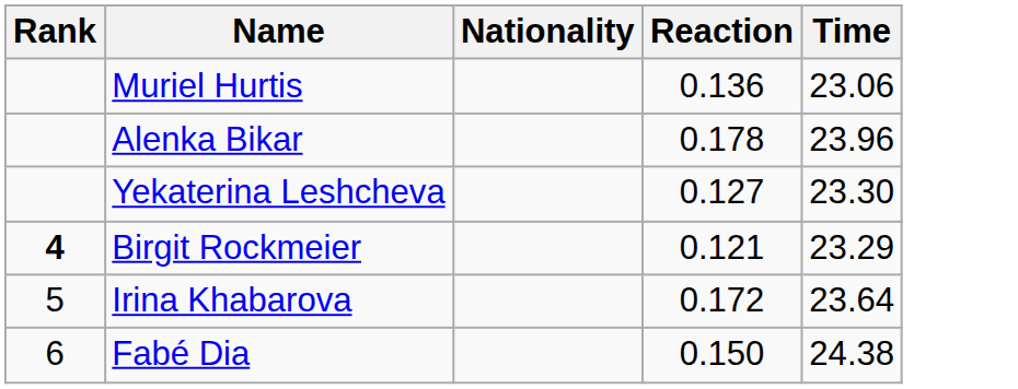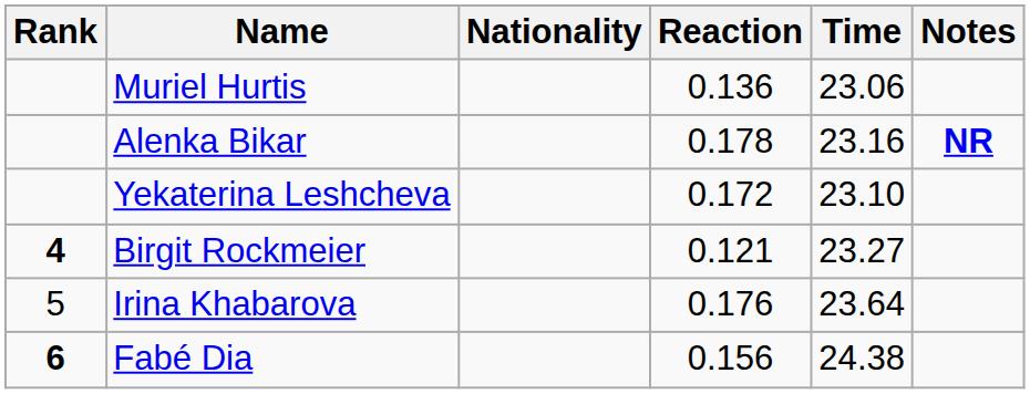+ column: Notes | NR
Alenka Bikar | Time: 23.96 -> 23.16
Yekaterina Leshcheva | Reaction: 0.127 -> 0.172
Yekaterina Leshcheva | Time: 23.30 -> 23.10
Birgit Rockmeier | Time: 23.29 -> 23.27
Irina Khabarova | Reaction: 0.172 -> 0.176
Fabé Dia | Rank: normal -> bold
Fabé Dia | Reaction: 0.150 -> 0.156
